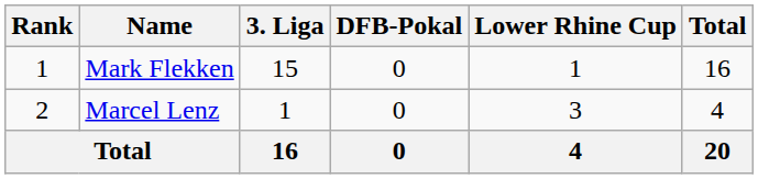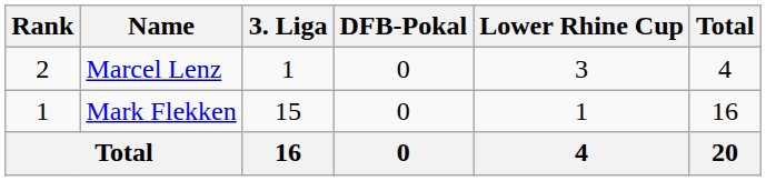rows swapped: Mark Flekken <-> Marcel Lenz
